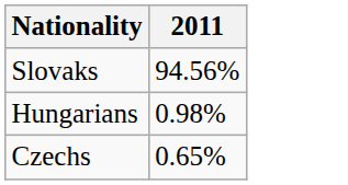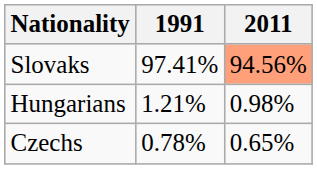+ column: 1991 | 97.41% | 1.21% | 0.78%
Slovaks | 2011: no background -> lightsalmon background
